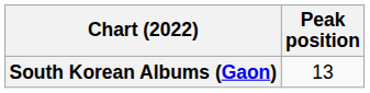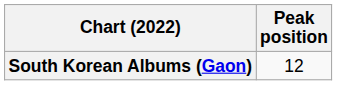South Korean Albums (Gaon) | Peak position: 13 -> 12
